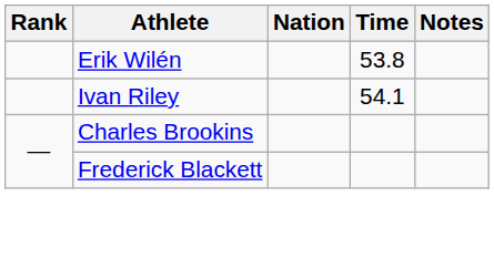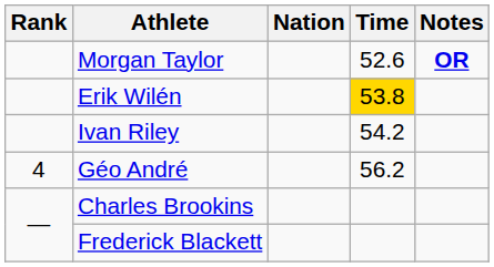+ row: Morgan Taylor | 52.6 | OR
Erik Wilén | Time: no background -> gold background
Ivan Riley | Time: 54.1 -> 54.2
+ row: 4 | Géo André | 56.2
